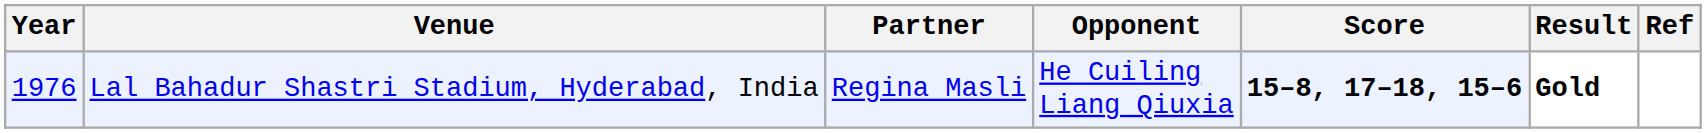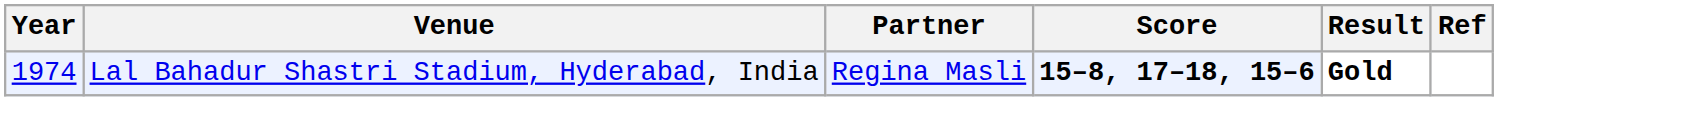- column: Opponent | He Cuiling Liang Qiuxia
Lal Bahadur Shastri Stadium, Hyderabad, India | Year: 1976 -> 1974
